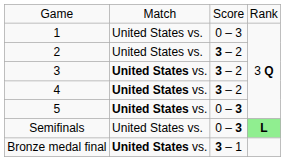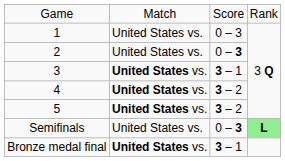2 | column 3: 3 – 2 -> 0 – 3
3 | column 3: 3 – 2 -> 3 – 1
5 | column 3: 0 – 3 -> 3 – 2
